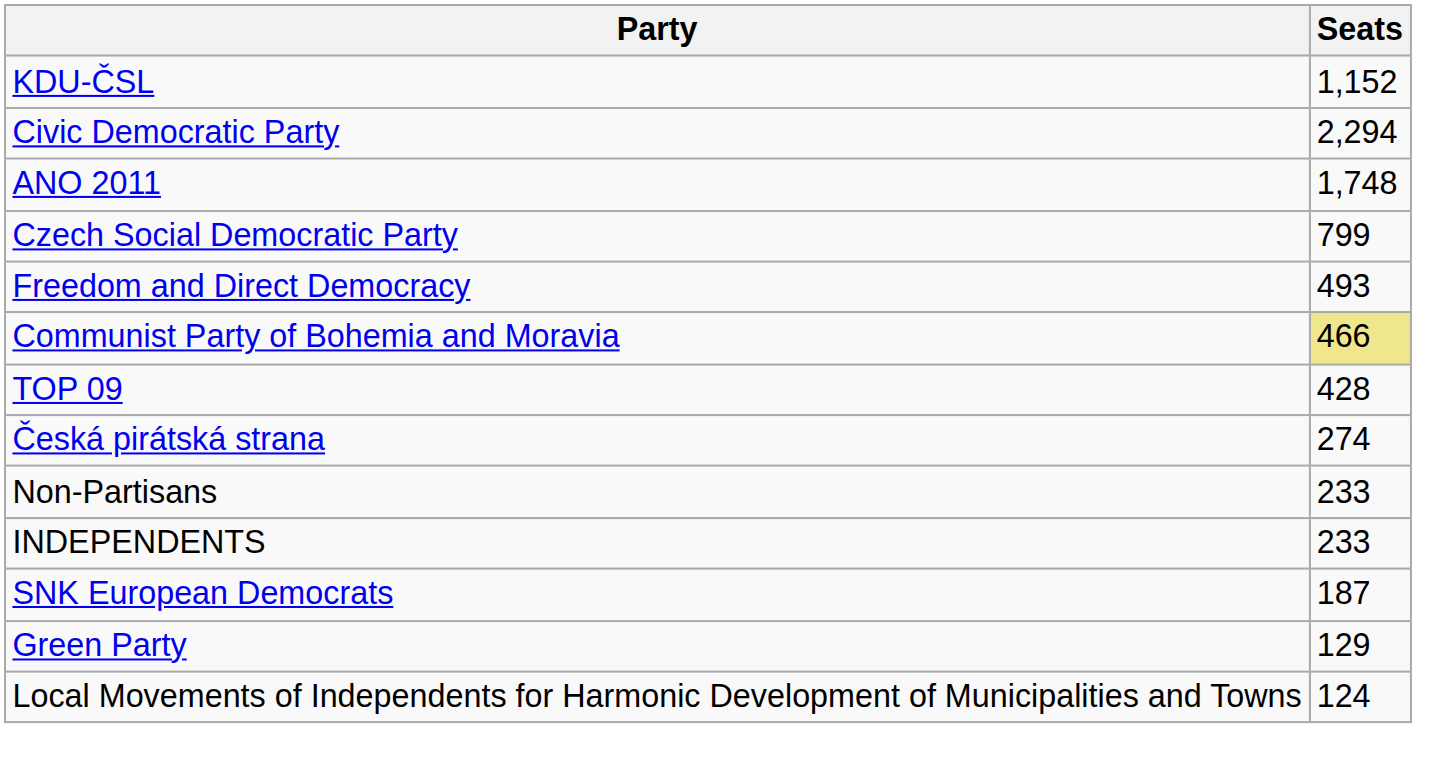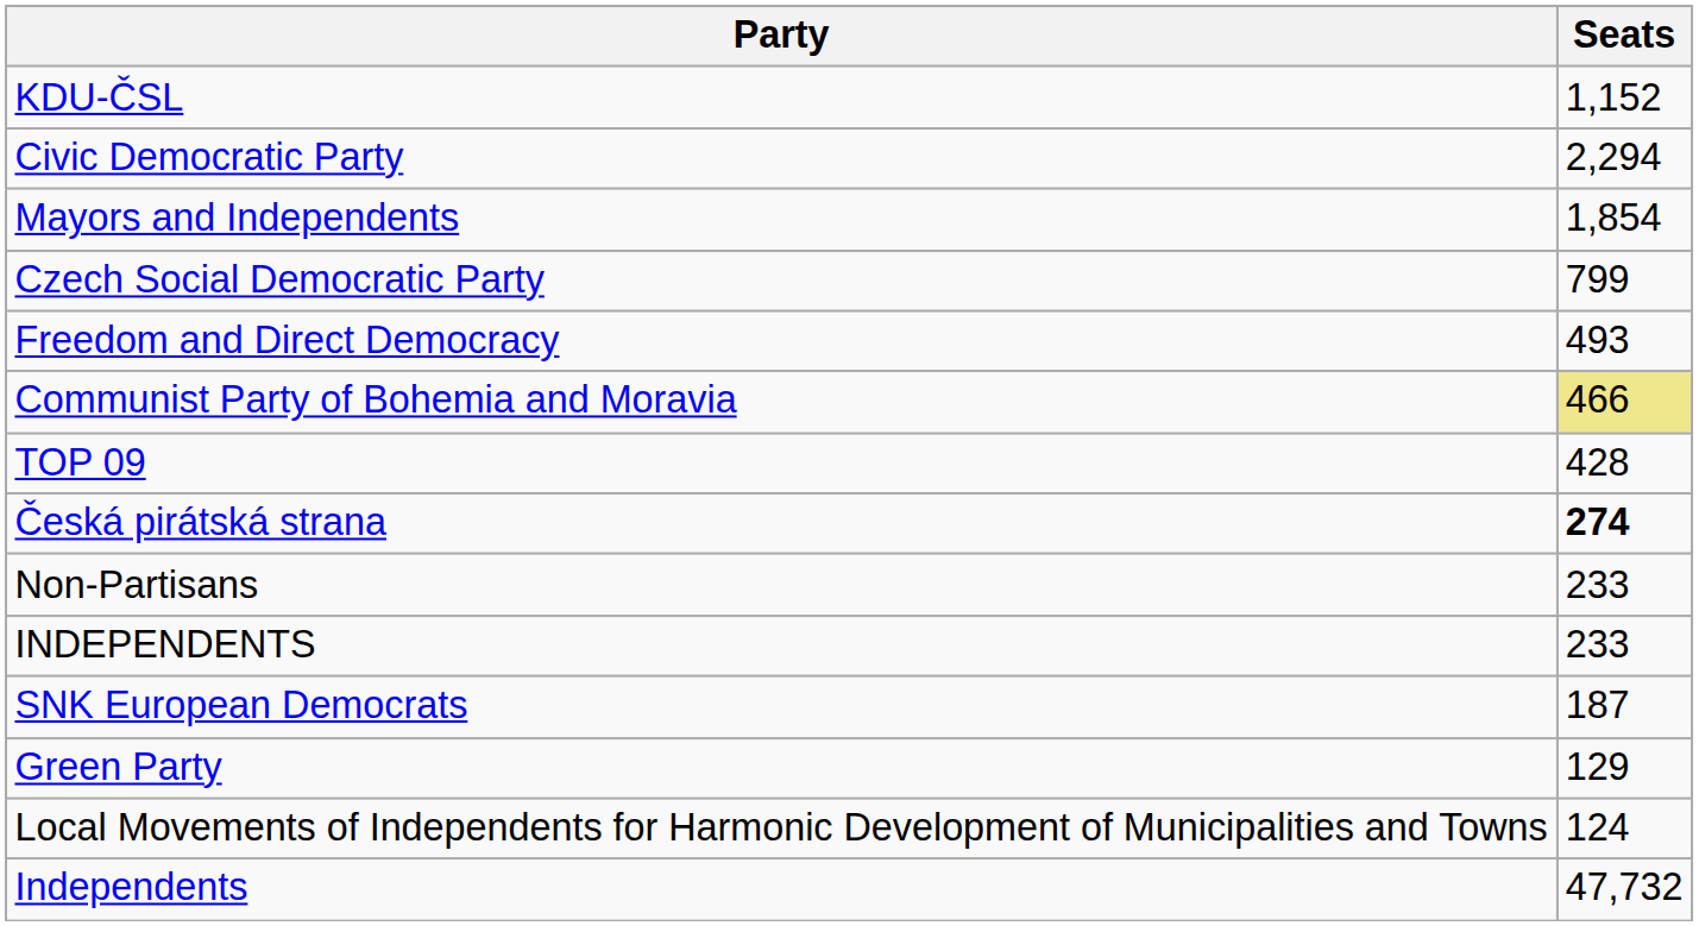+ row: Mayors and Independents | 1,854
- row: ANO 2011 | 1,748
Česká pirátská strana | Seats: normal -> bold
+ row: Independents | 47,732
